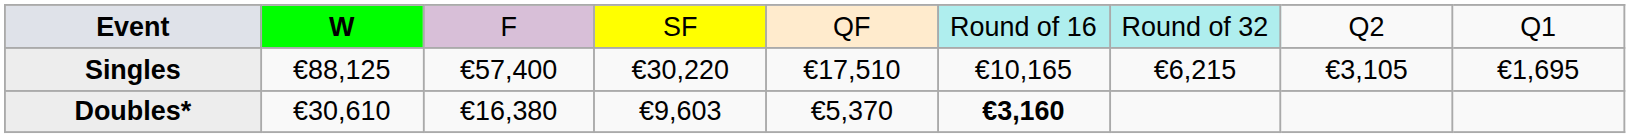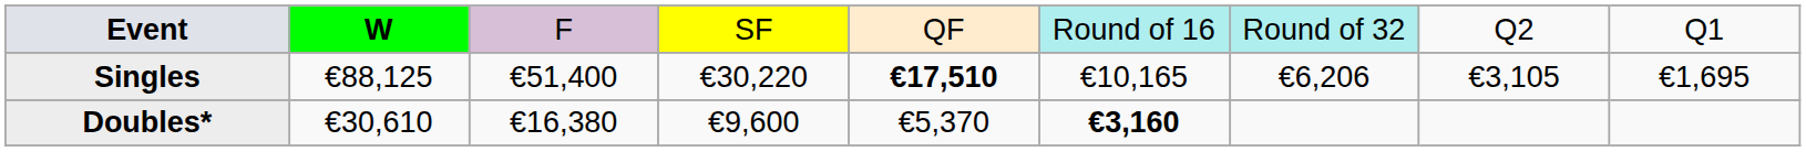Singles | column 3: €57,400 -> €51,400
Singles | column 5: normal -> bold
Singles | column 7: €6,215 -> €6,206
Doubles* | column 4: €9,603 -> €9,600
